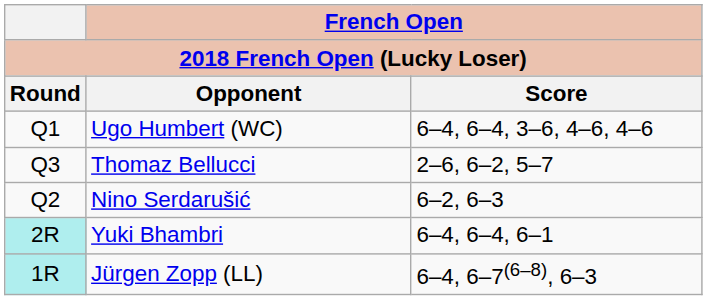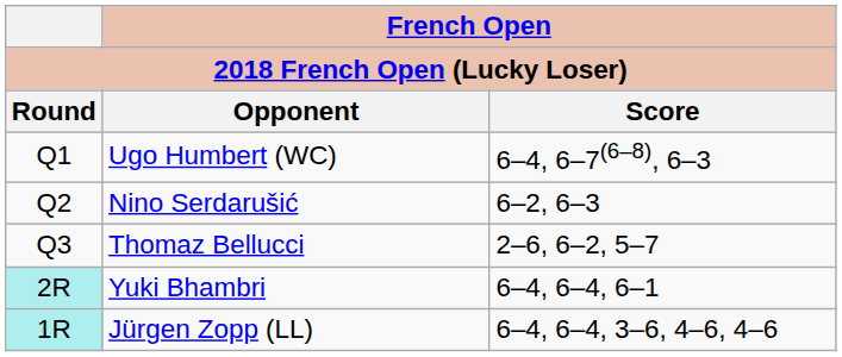Ugo Humbert (WC) | French Open / Score: 6–4, 6–4, 3–6, 4–6, 4–6 -> 6–4, 6–7(6–8), 6–3
rows swapped: Nino Serdarušić <-> Thomaz Bellucci
Jürgen Zopp (LL) | French Open / Score: 6–4, 6–7(6–8), 6–3 -> 6–4, 6–4, 3–6, 4–6, 4–6
